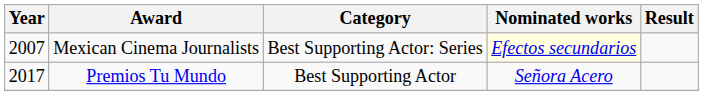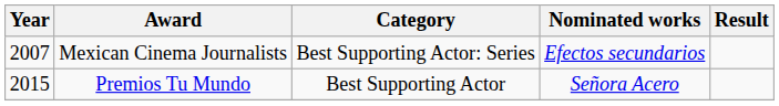Mexican Cinema Journalists | Nominated works: lightyellow background -> no background
Premios Tu Mundo | Year: 2017 -> 2015
